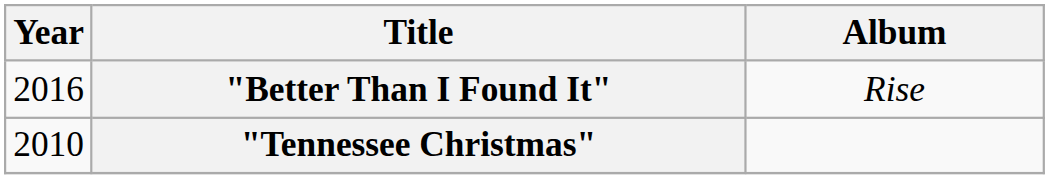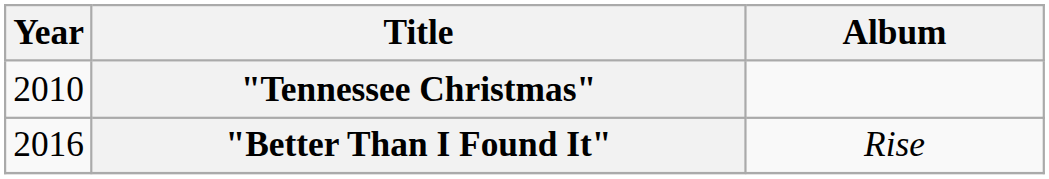rows swapped: "Tennessee Christmas" <-> "Better Than I Found It"
